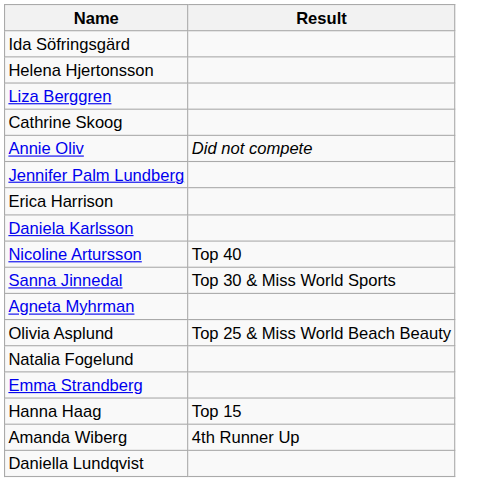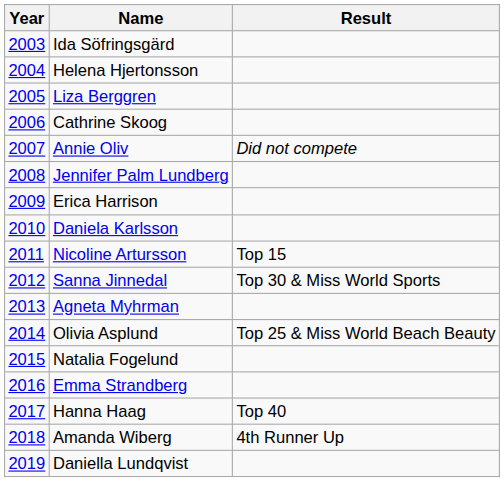+ column: Year | 2003 | 2004 | 2005 | 2006 | 2007 | 2008 | 2009 | 2010 | 2011 | 2012 | 2013 | 2014 | 2015 | 2016 | 2017 | 2018 | 2019
Nicoline Artursson | Result: Top 40 -> Top 15
Hanna Haag | Result: Top 15 -> Top 40
